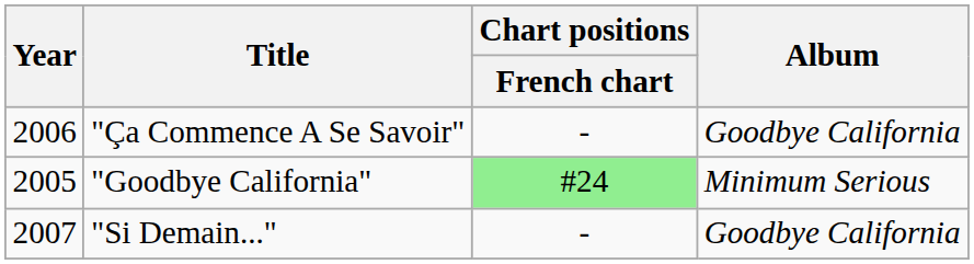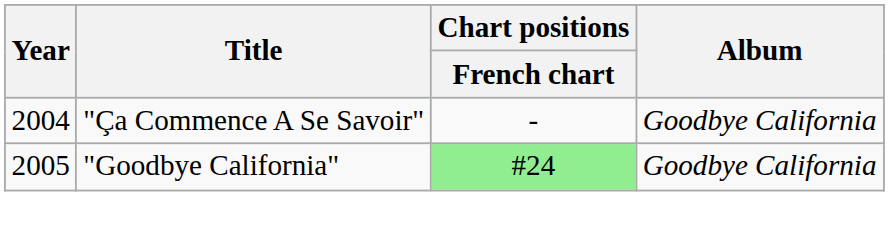"Ça Commence A Se Savoir" | Year: 2006 -> 2004
"Goodbye California" | Album: Minimum Serious -> Goodbye California
- row: 2007 | "Si Demain..." | - | Goodbye California
